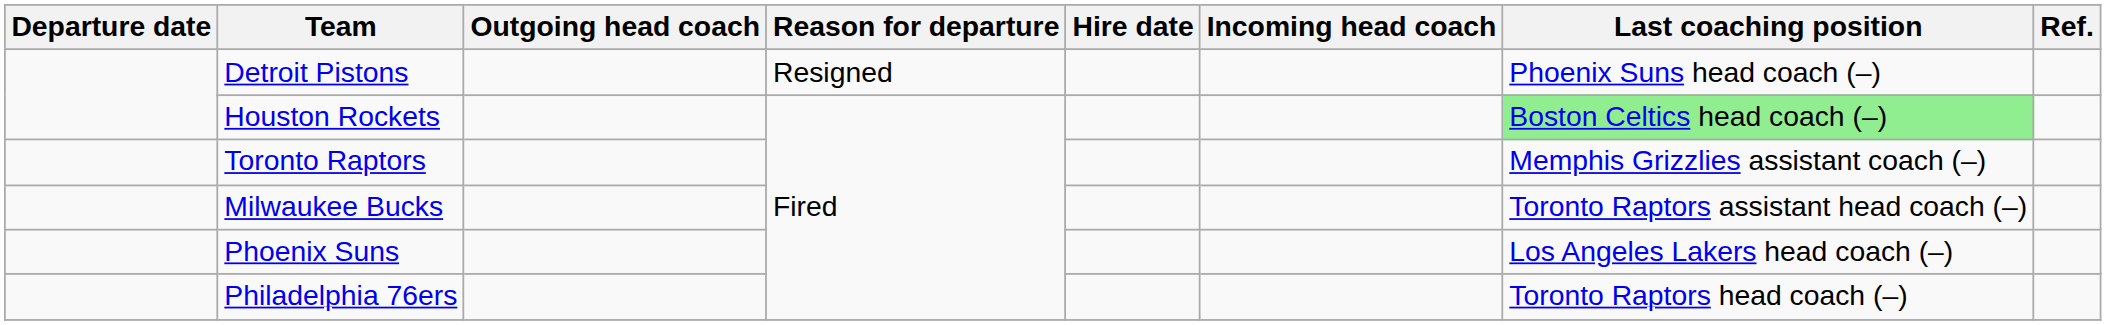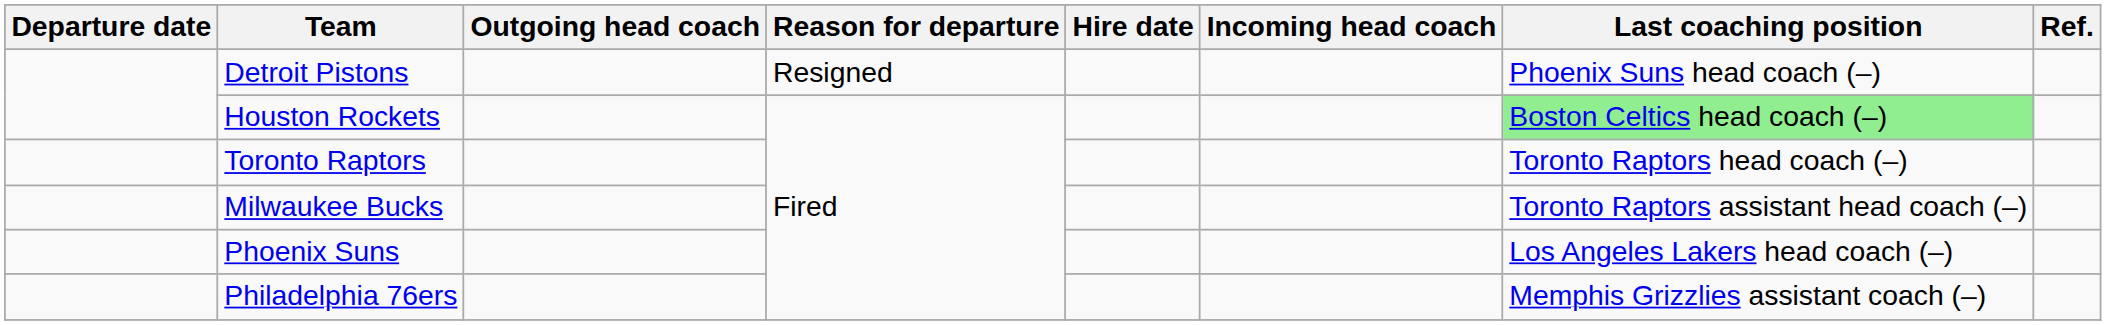Toronto Raptors | Last coaching position: Memphis Grizzlies assistant coach (–) -> Toronto Raptors head coach (–)
Philadelphia 76ers | Last coaching position: Toronto Raptors head coach (–) -> Memphis Grizzlies assistant coach (–)
